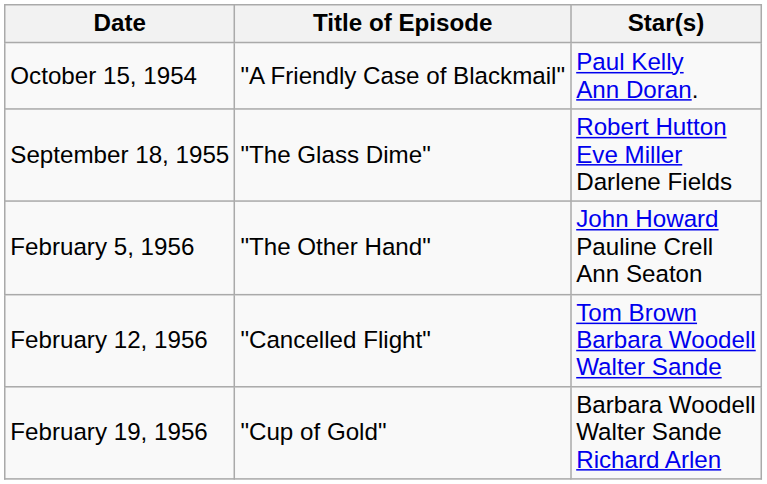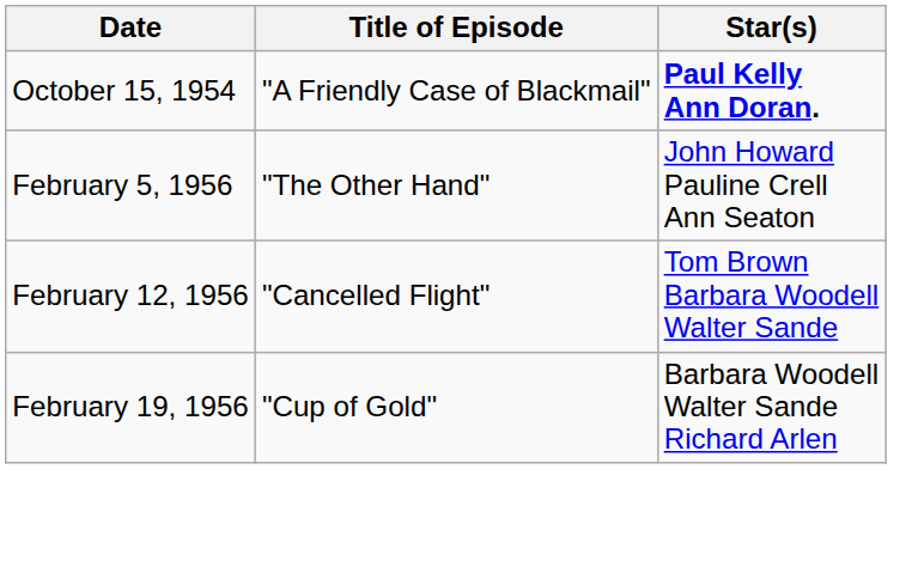October 15, 1954 | Star(s): normal -> bold
- row: September 18, 1955 | "The Glass Dime" | Robert Hutton Eve Miller Darlene Fields
